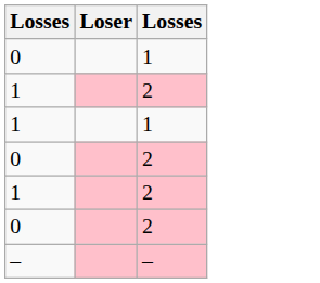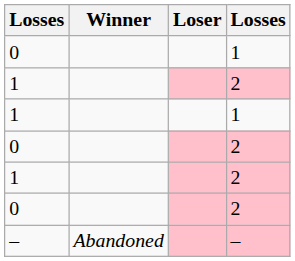+ column: Winner | Abandoned
